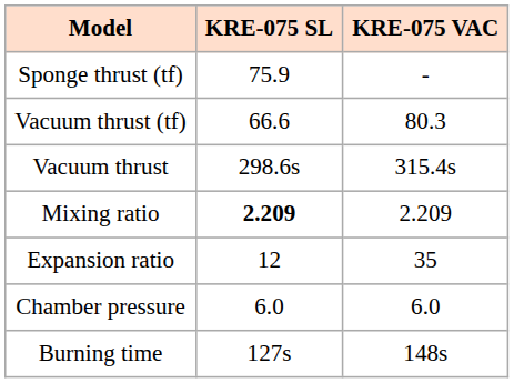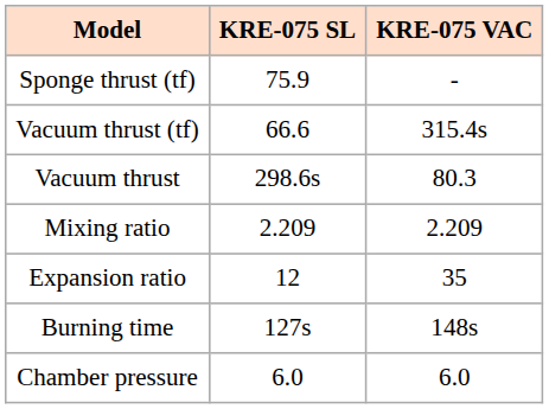Vacuum thrust (tf) | KRE-075 VAC: 80.3 -> 315.4s
Vacuum thrust | KRE-075 VAC: 315.4s -> 80.3
Mixing ratio | KRE-075 SL: bold -> normal
rows swapped: Burning time <-> Chamber pressure
